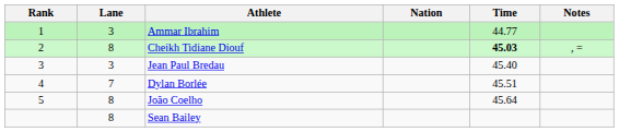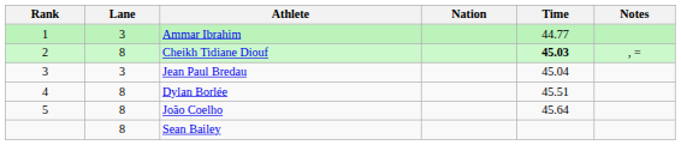Jean Paul Bredau | Time: 45.40 -> 45.04
Dylan Borlée | Lane: 7 -> 8
